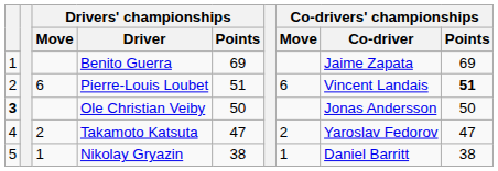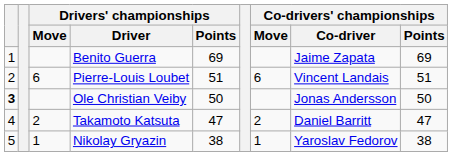Pierre-Louis Loubet | Co-drivers' championships / Points: bold -> normal
Takamoto Katsuta | Co-drivers' championships / Co-driver: Yaroslav Fedorov -> Daniel Barritt
Nikolay Gryazin | Co-drivers' championships / Co-driver: Daniel Barritt -> Yaroslav Fedorov
